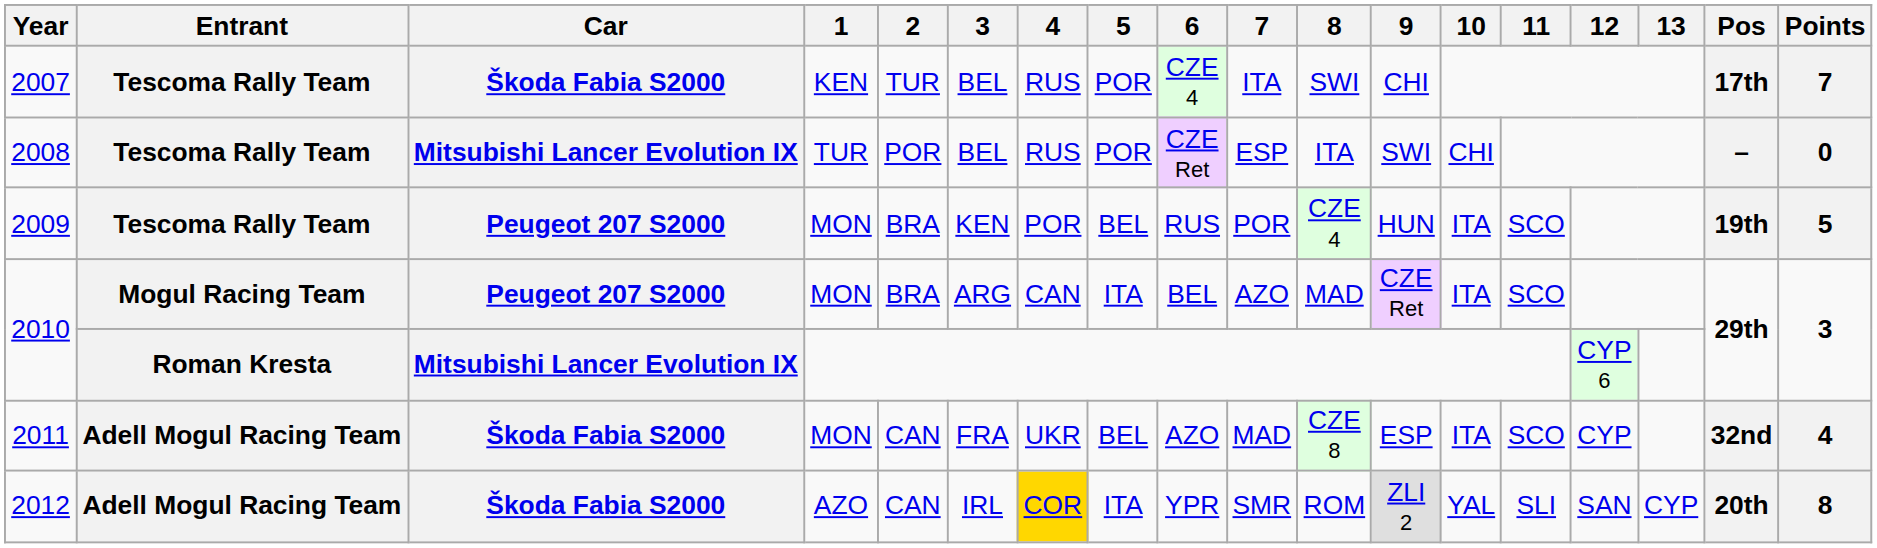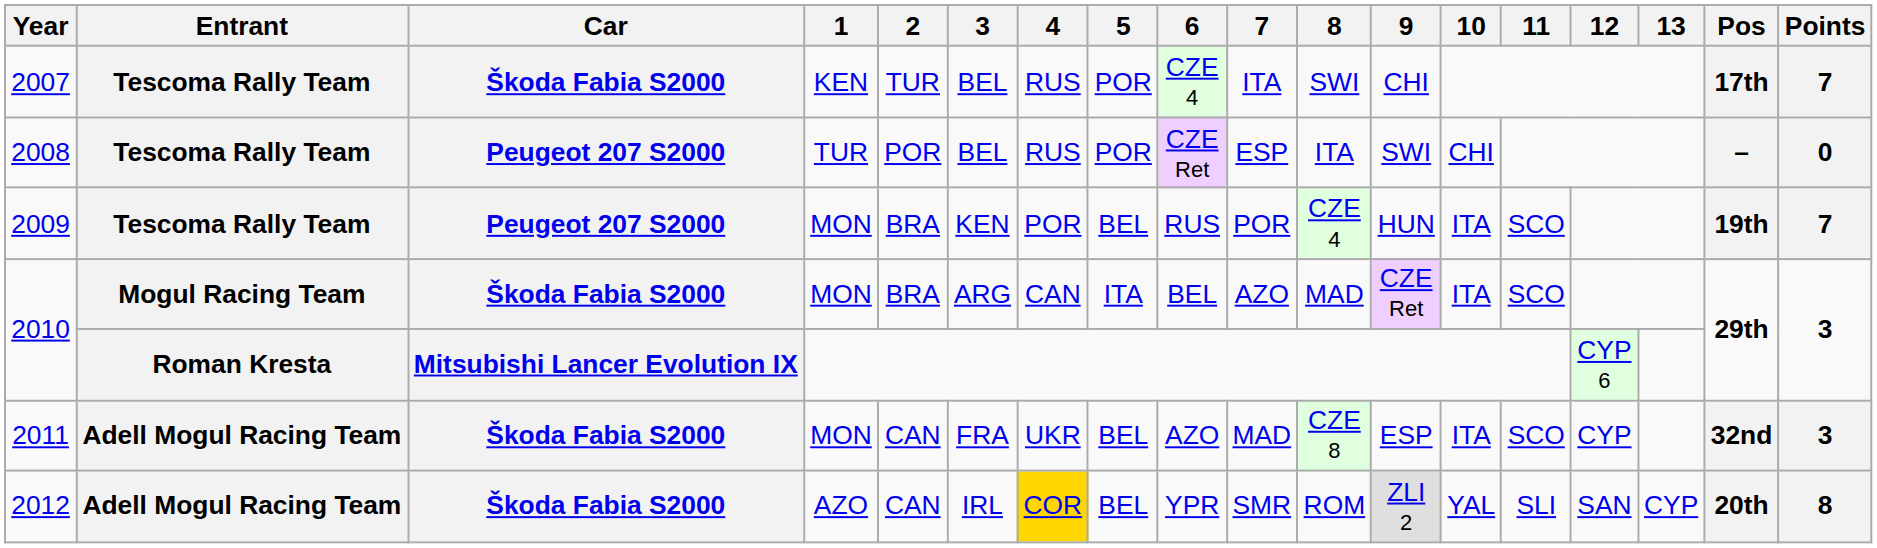2008 | Car: Mitsubishi Lancer Evolution IX -> Peugeot 207 S2000
2009 | Points: 5 -> 7
2010 / MON | Car: Peugeot 207 S2000 -> Škoda Fabia S2000
2011 | Points: 4 -> 3
2012 | 5: ITA -> BEL
